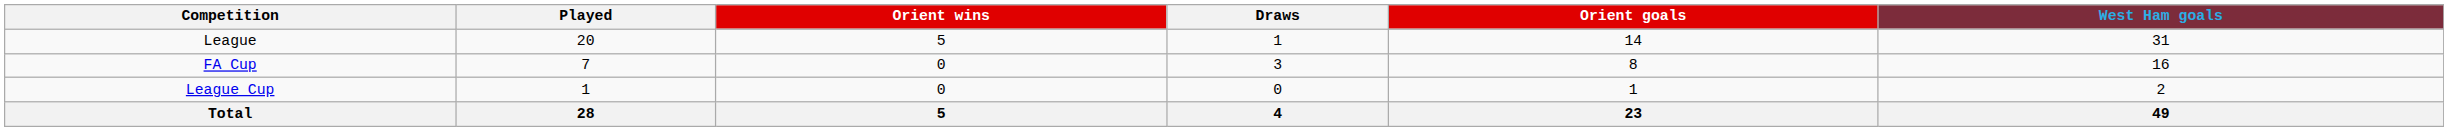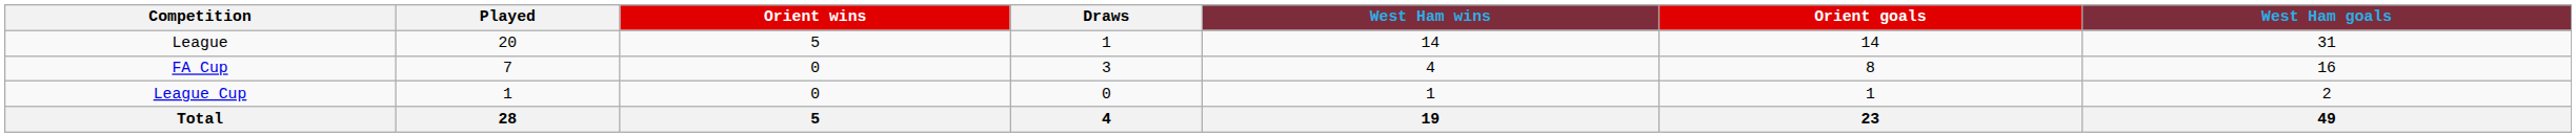+ column: West Ham wins | 14 | 4 | 1 | 19
